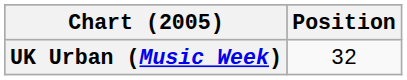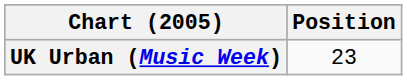UK Urban (Music Week) | Position: 32 -> 23
